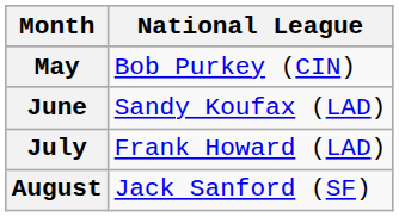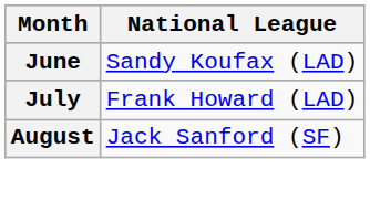- row: May | Bob Purkey (CIN)
